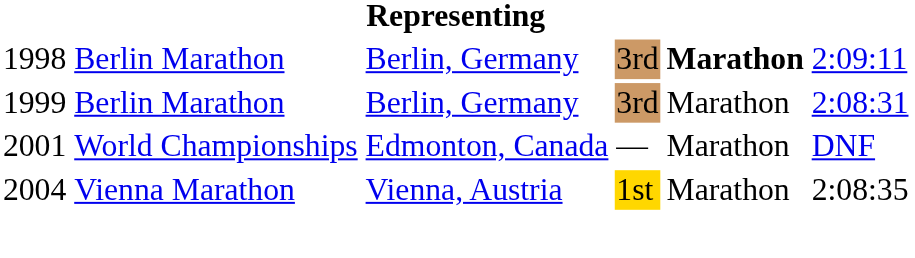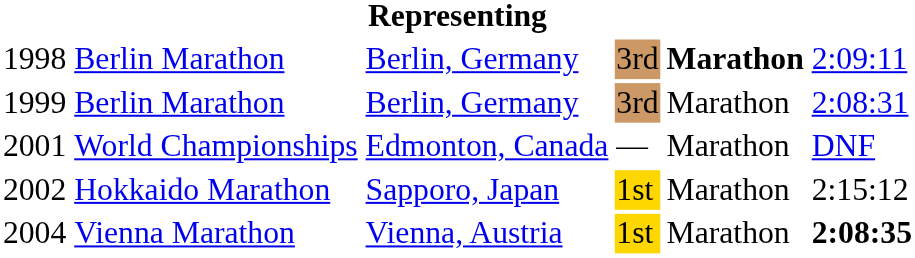+ row: 2002 | Hokkaido Marathon | Sapporo, Japan | 1st | Marathon | 2:15:12
2004 | column 6: normal -> bold
